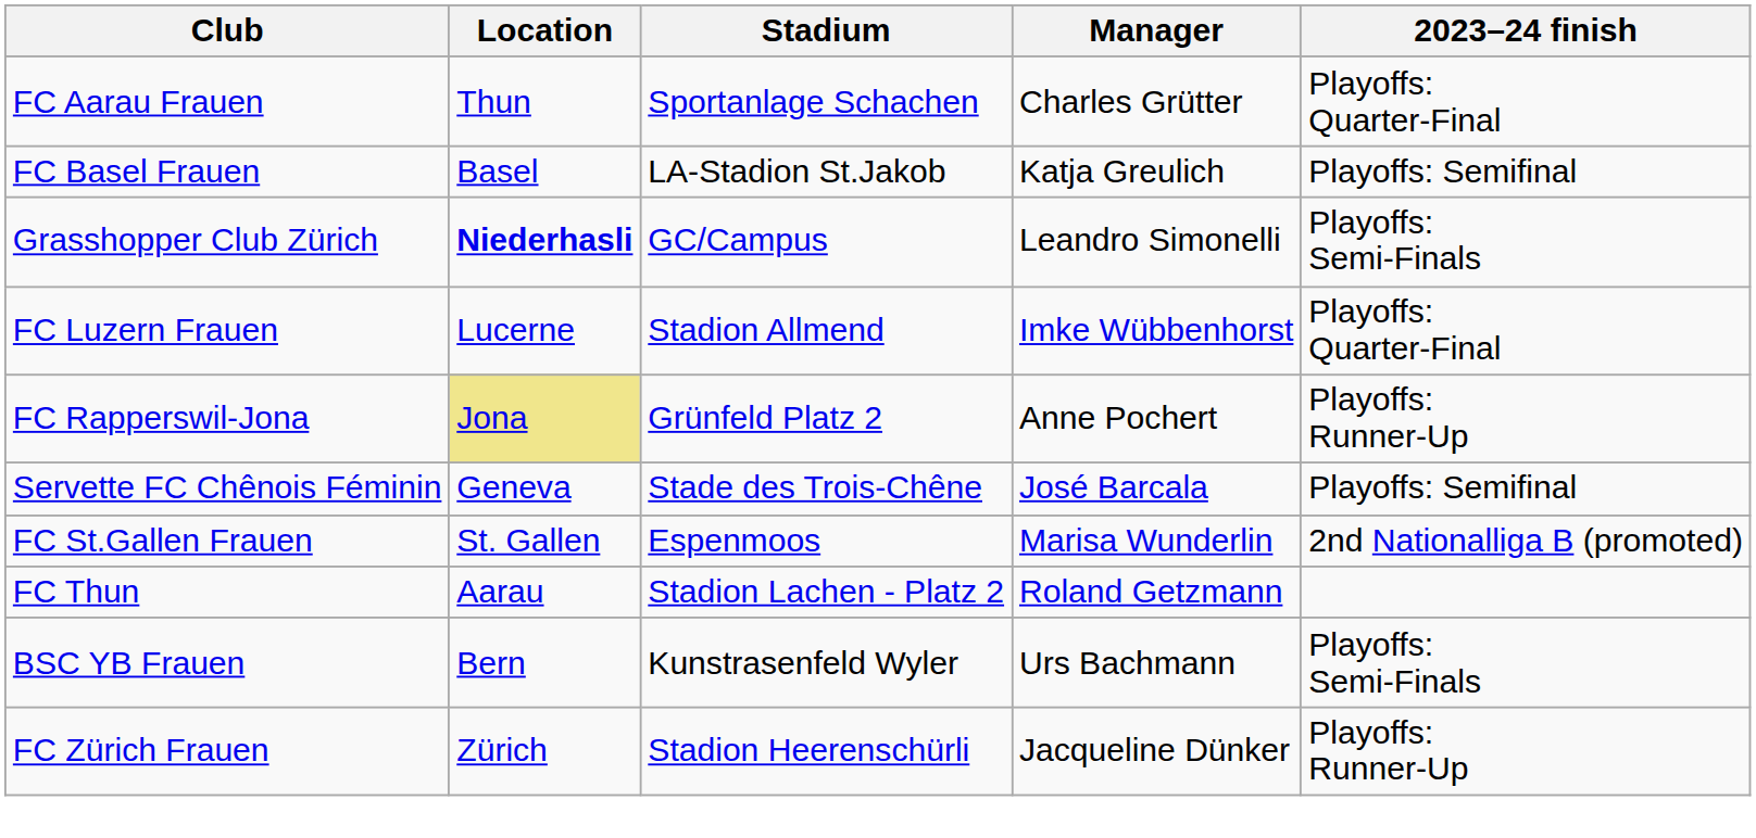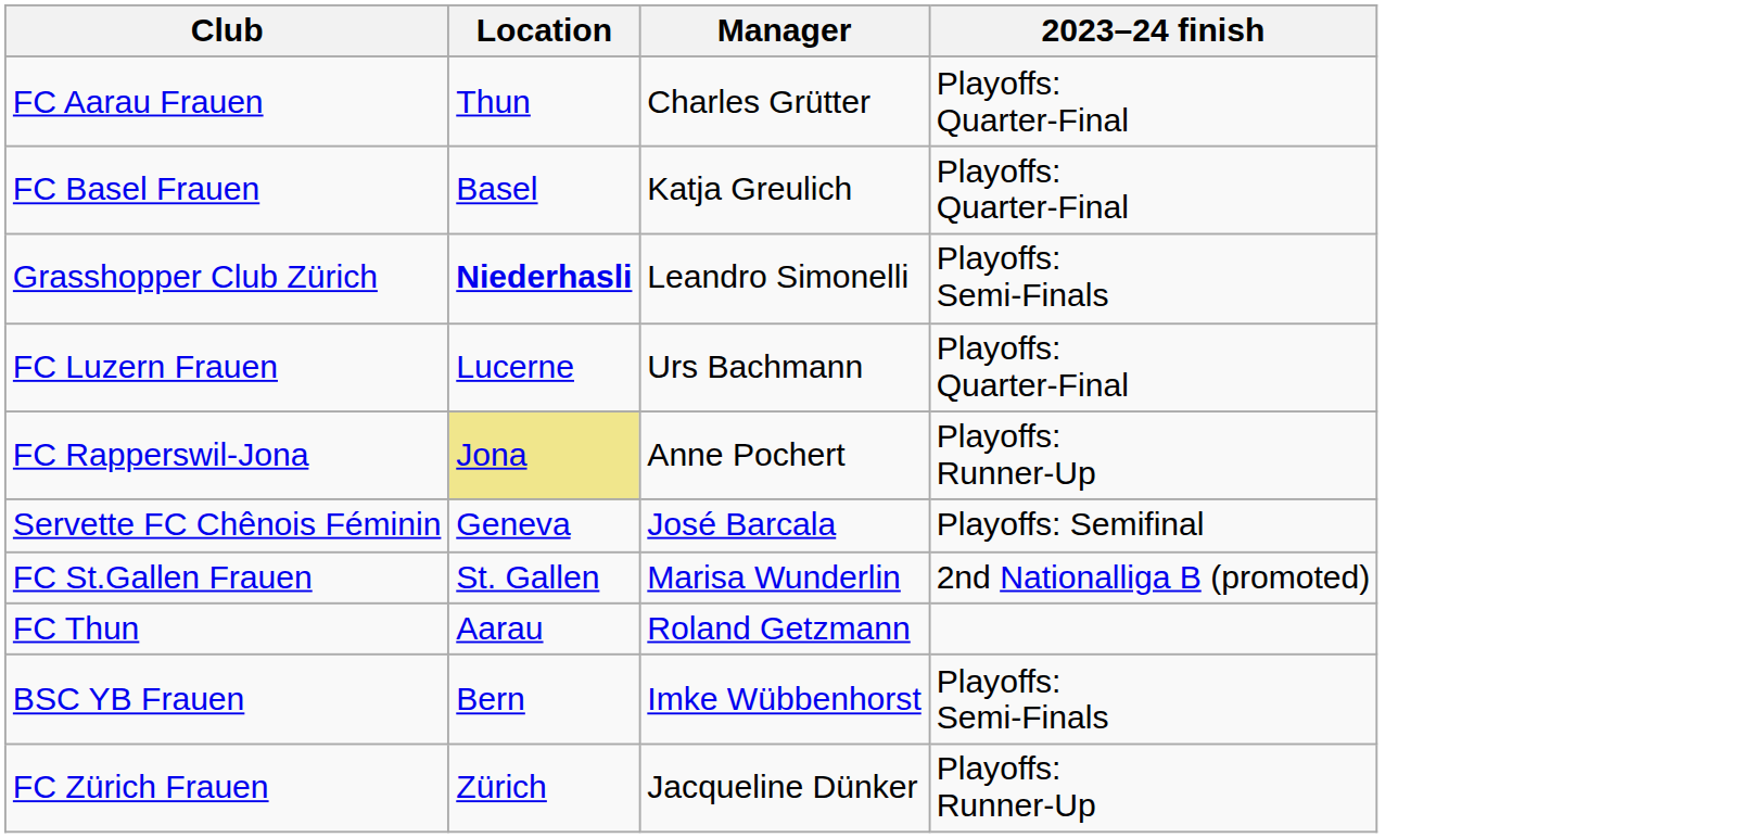- column: Stadium | Sportanlage Schachen | LA-Stadion St.Jakob | GC/Campus | Stadion Allmend | Grünfeld Platz 2 | Stade des Trois-Chêne | Espenmoos | Stadion Lachen - Platz 2 | Kunstrasenfeld Wyler | Stadion Heerenschürli
FC Basel Frauen | 2023–24 finish: Playoffs: Semifinal -> Playoffs: Quarter-Final
FC Luzern Frauen | Manager: Imke Wübbenhorst -> Urs Bachmann
BSC YB Frauen | Manager: Urs Bachmann -> Imke Wübbenhorst
